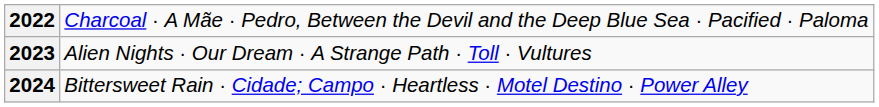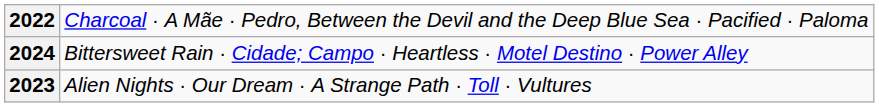rows swapped: 2023 <-> 2024
